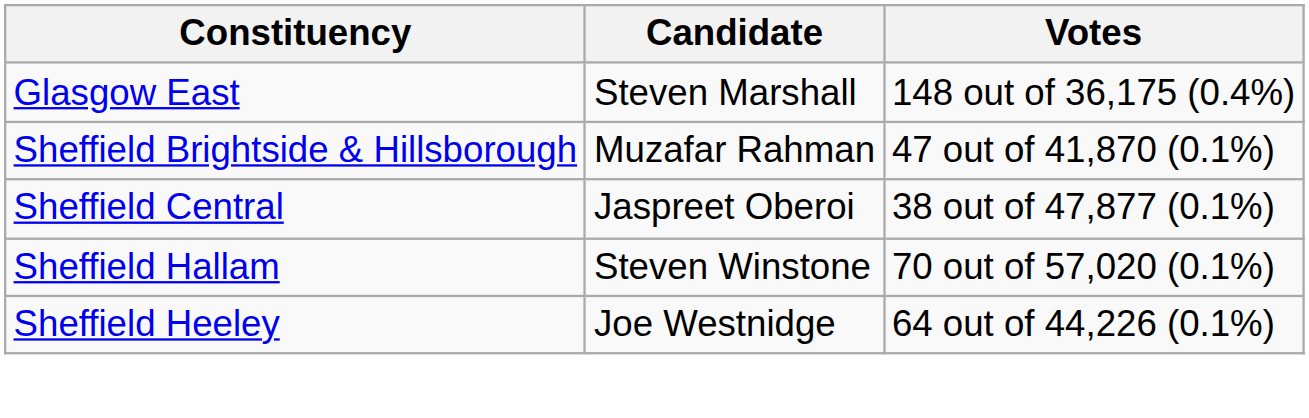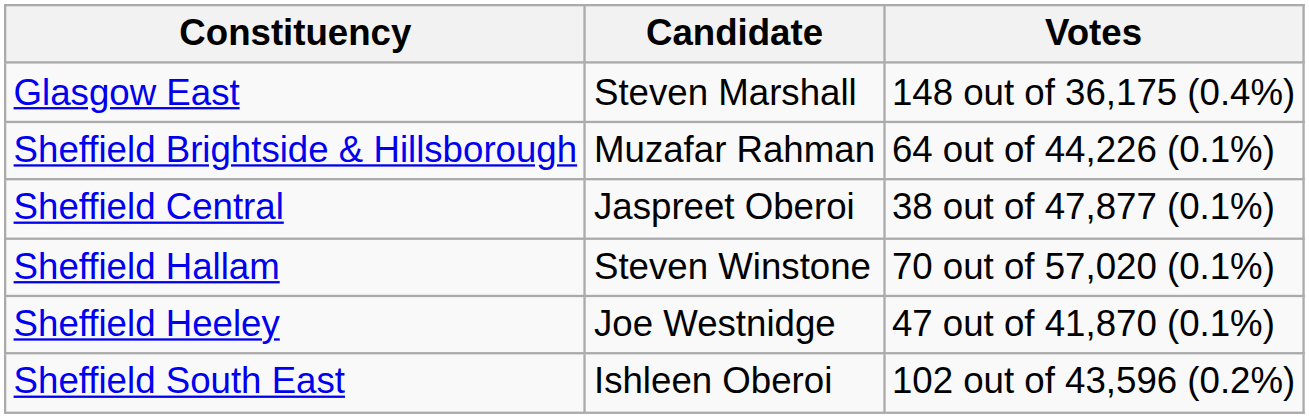Sheffield Brightside & Hillsborough | Votes: 47 out of 41,870 (0.1%) -> 64 out of 44,226 (0.1%)
Sheffield Heeley | Votes: 64 out of 44,226 (0.1%) -> 47 out of 41,870 (0.1%)
+ row: Sheffield South East | Ishleen Oberoi | 102 out of 43,596 (0.2%)
